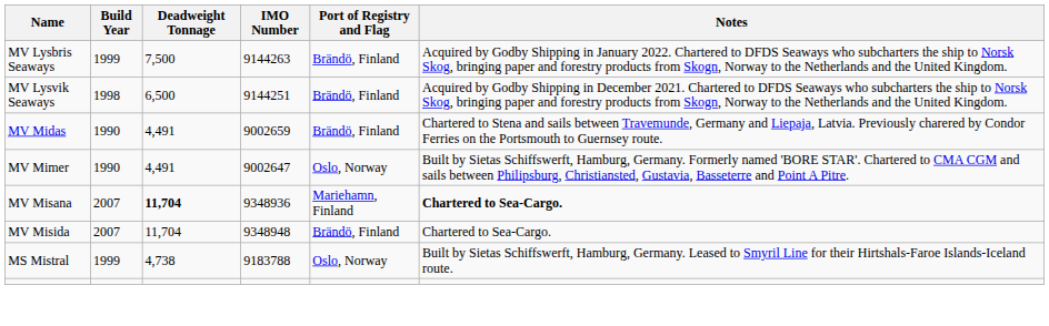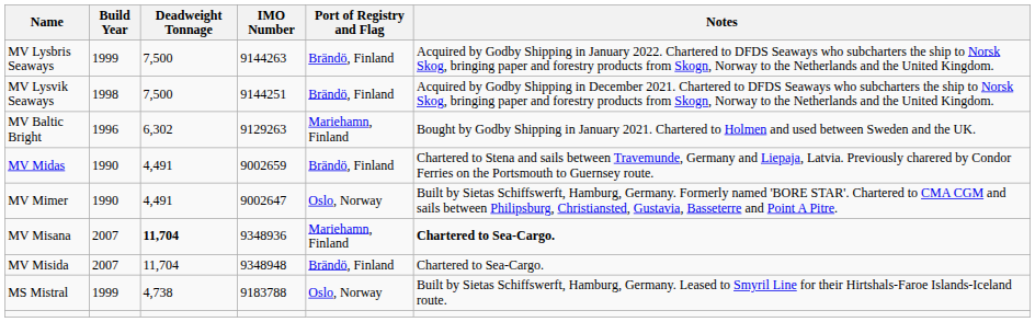MV Lysvik Seaways | Deadweight Tonnage: 6,500 -> 7,500
+ row: MV Baltic Bright | 1996 | 6,302 | 9129263 | Mariehamn, Finland | Bought by Godby Shipping in January 2021. Chartered to Holmen and used between Sweden and the UK.
